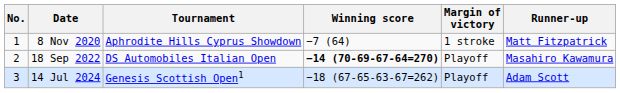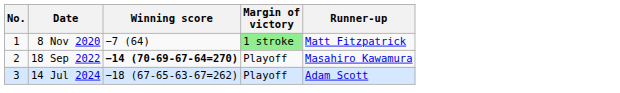- column: Tournament | Aphrodite Hills Cyprus Showdown | DS Automobiles Italian Open | Genesis Scottish Open1
8 Nov 2020 | Margin of victory: no background -> lightgreen background
